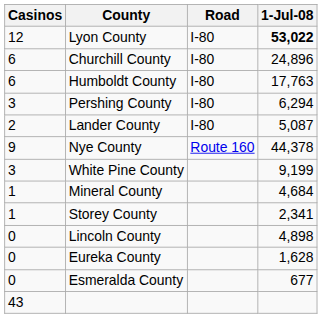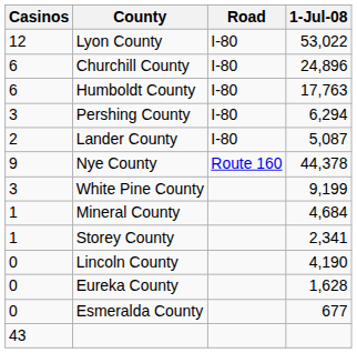Lyon County | 1-Jul-08: bold -> normal
Lincoln County | 1-Jul-08: 4,898 -> 4,190
